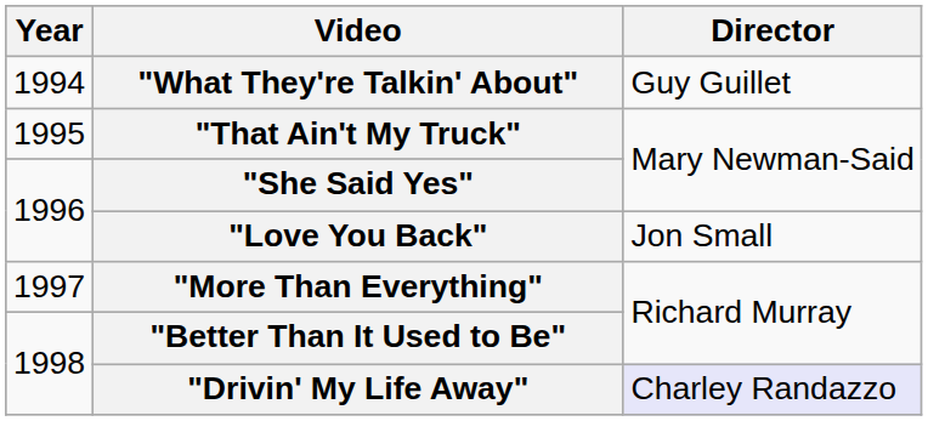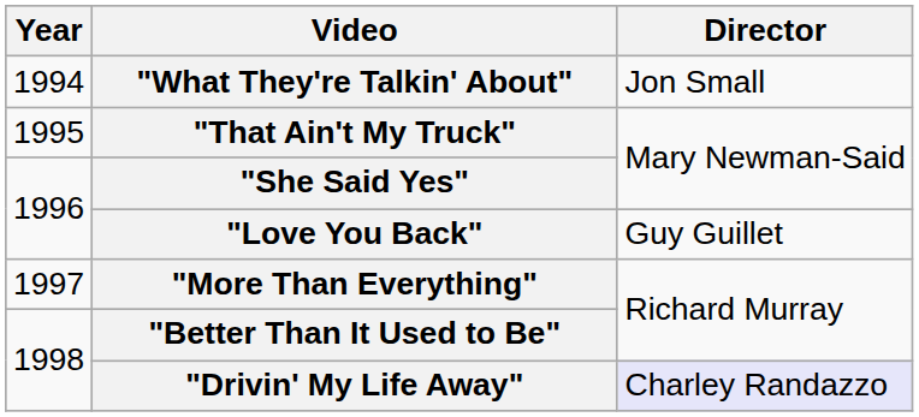"What They're Talkin' About" | Director: Guy Guillet -> Jon Small
"Love You Back" | Director: Jon Small -> Guy Guillet
